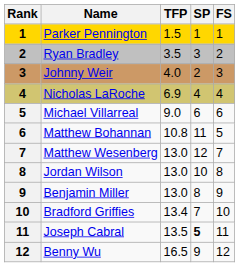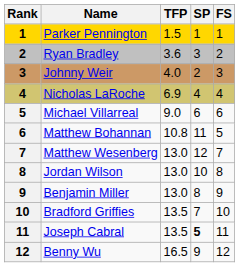Ryan Bradley | TFP: 3.5 -> 3.6
Bradford Griffies | TFP: 13.4 -> 13.5
